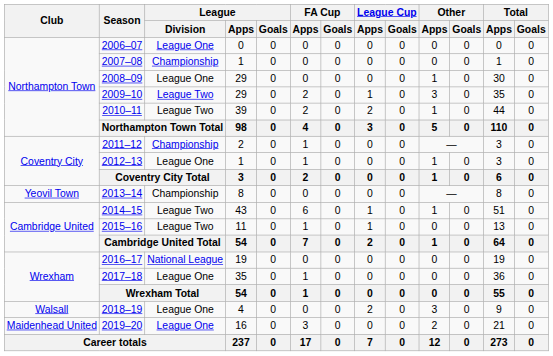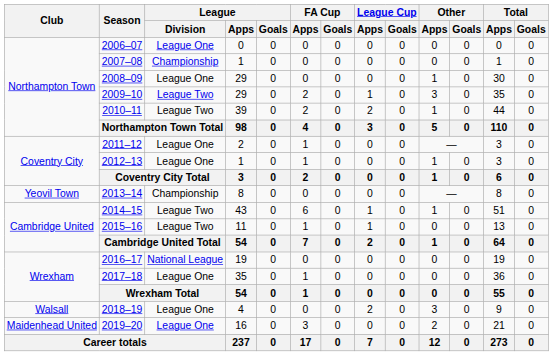2011–12 | League / Division: Championship -> League One
